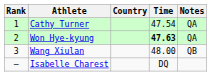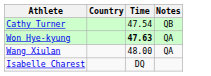- column: Rank | 1 | 2 | 3 | –
Cathy Turner | Notes: QA -> QB
Wang Xiulan | Notes: QB -> QA
